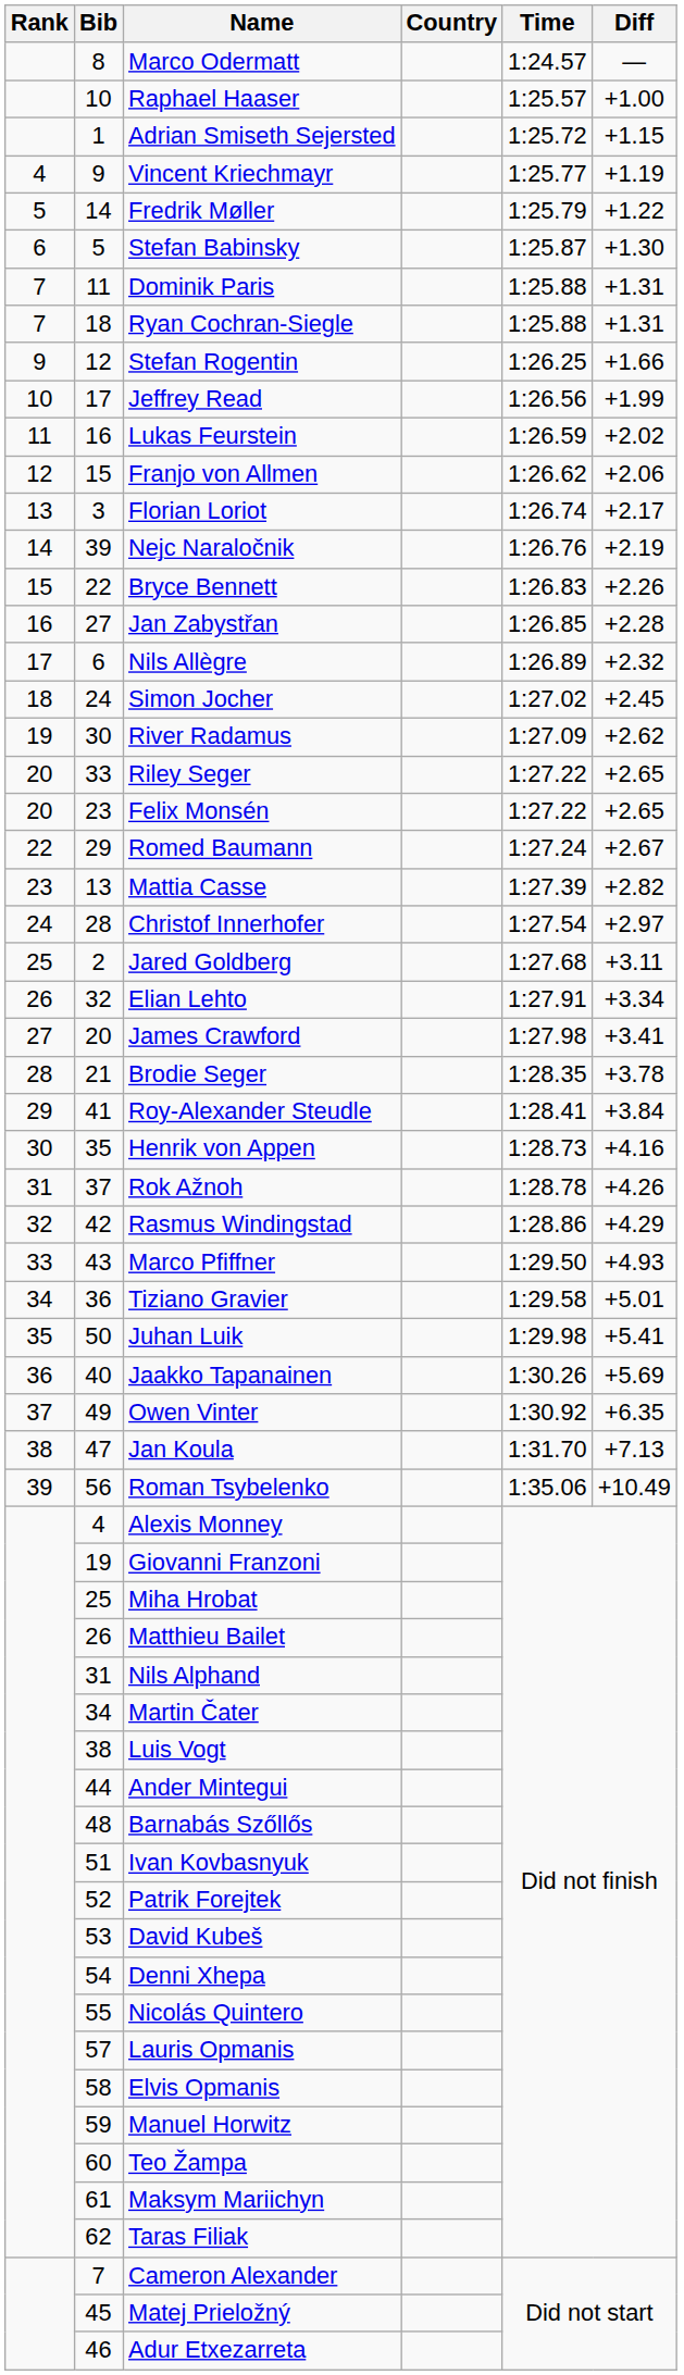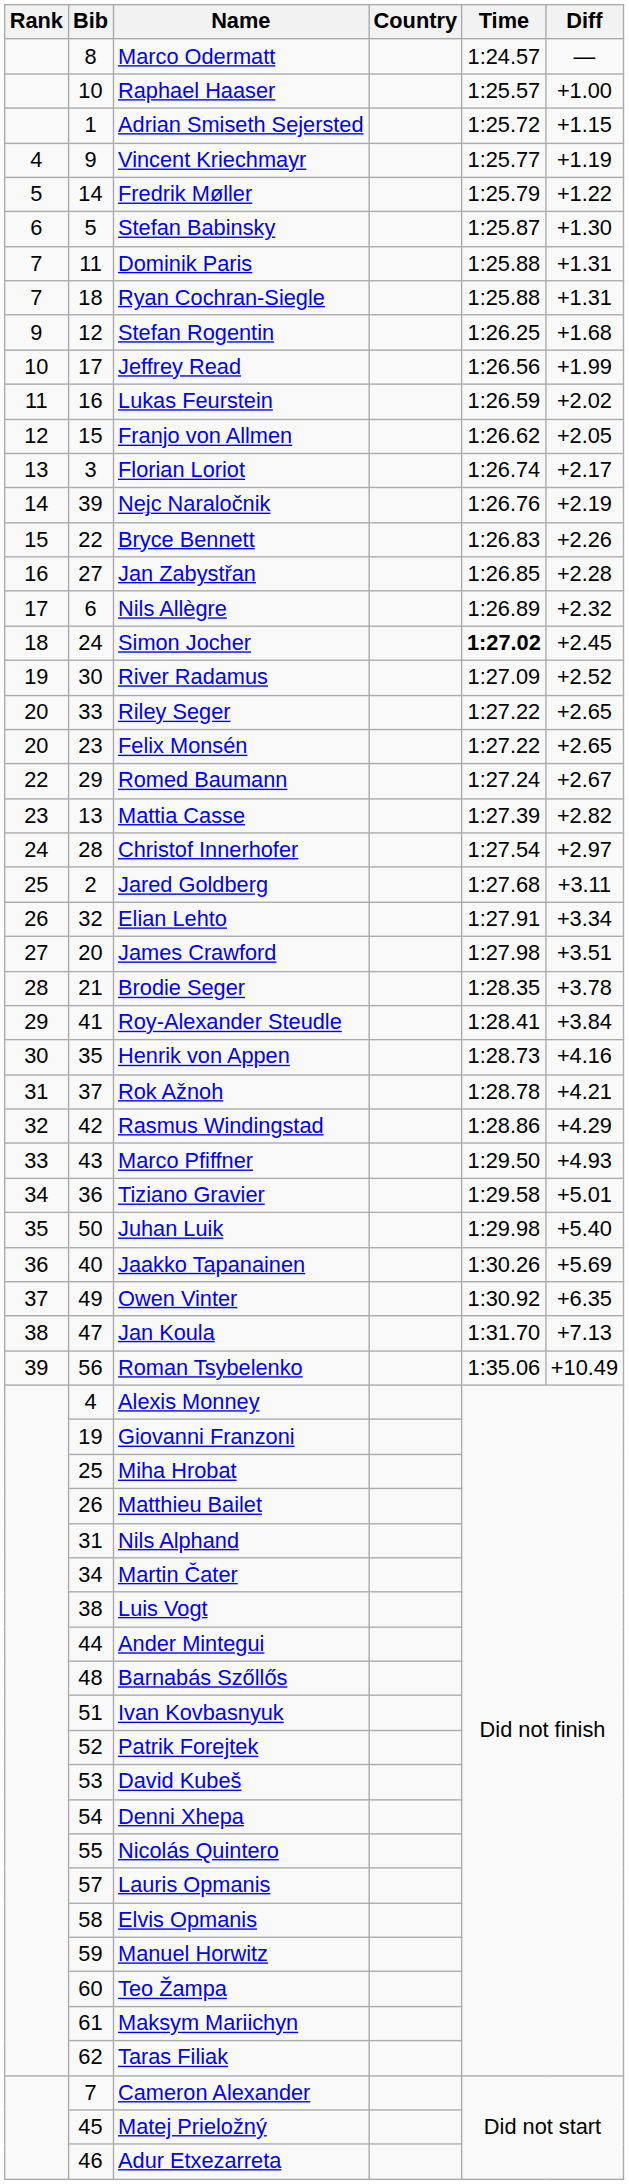Stefan Rogentin | Diff: +1.66 -> +1.68
Franjo von Allmen | Diff: +2.06 -> +2.05
Simon Jocher | Time: normal -> bold
River Radamus | Diff: +2.62 -> +2.52
James Crawford | Diff: +3.41 -> +3.51
Rok Ažnoh | Diff: +4.26 -> +4.21
Juhan Luik | Diff: +5.41 -> +5.40
